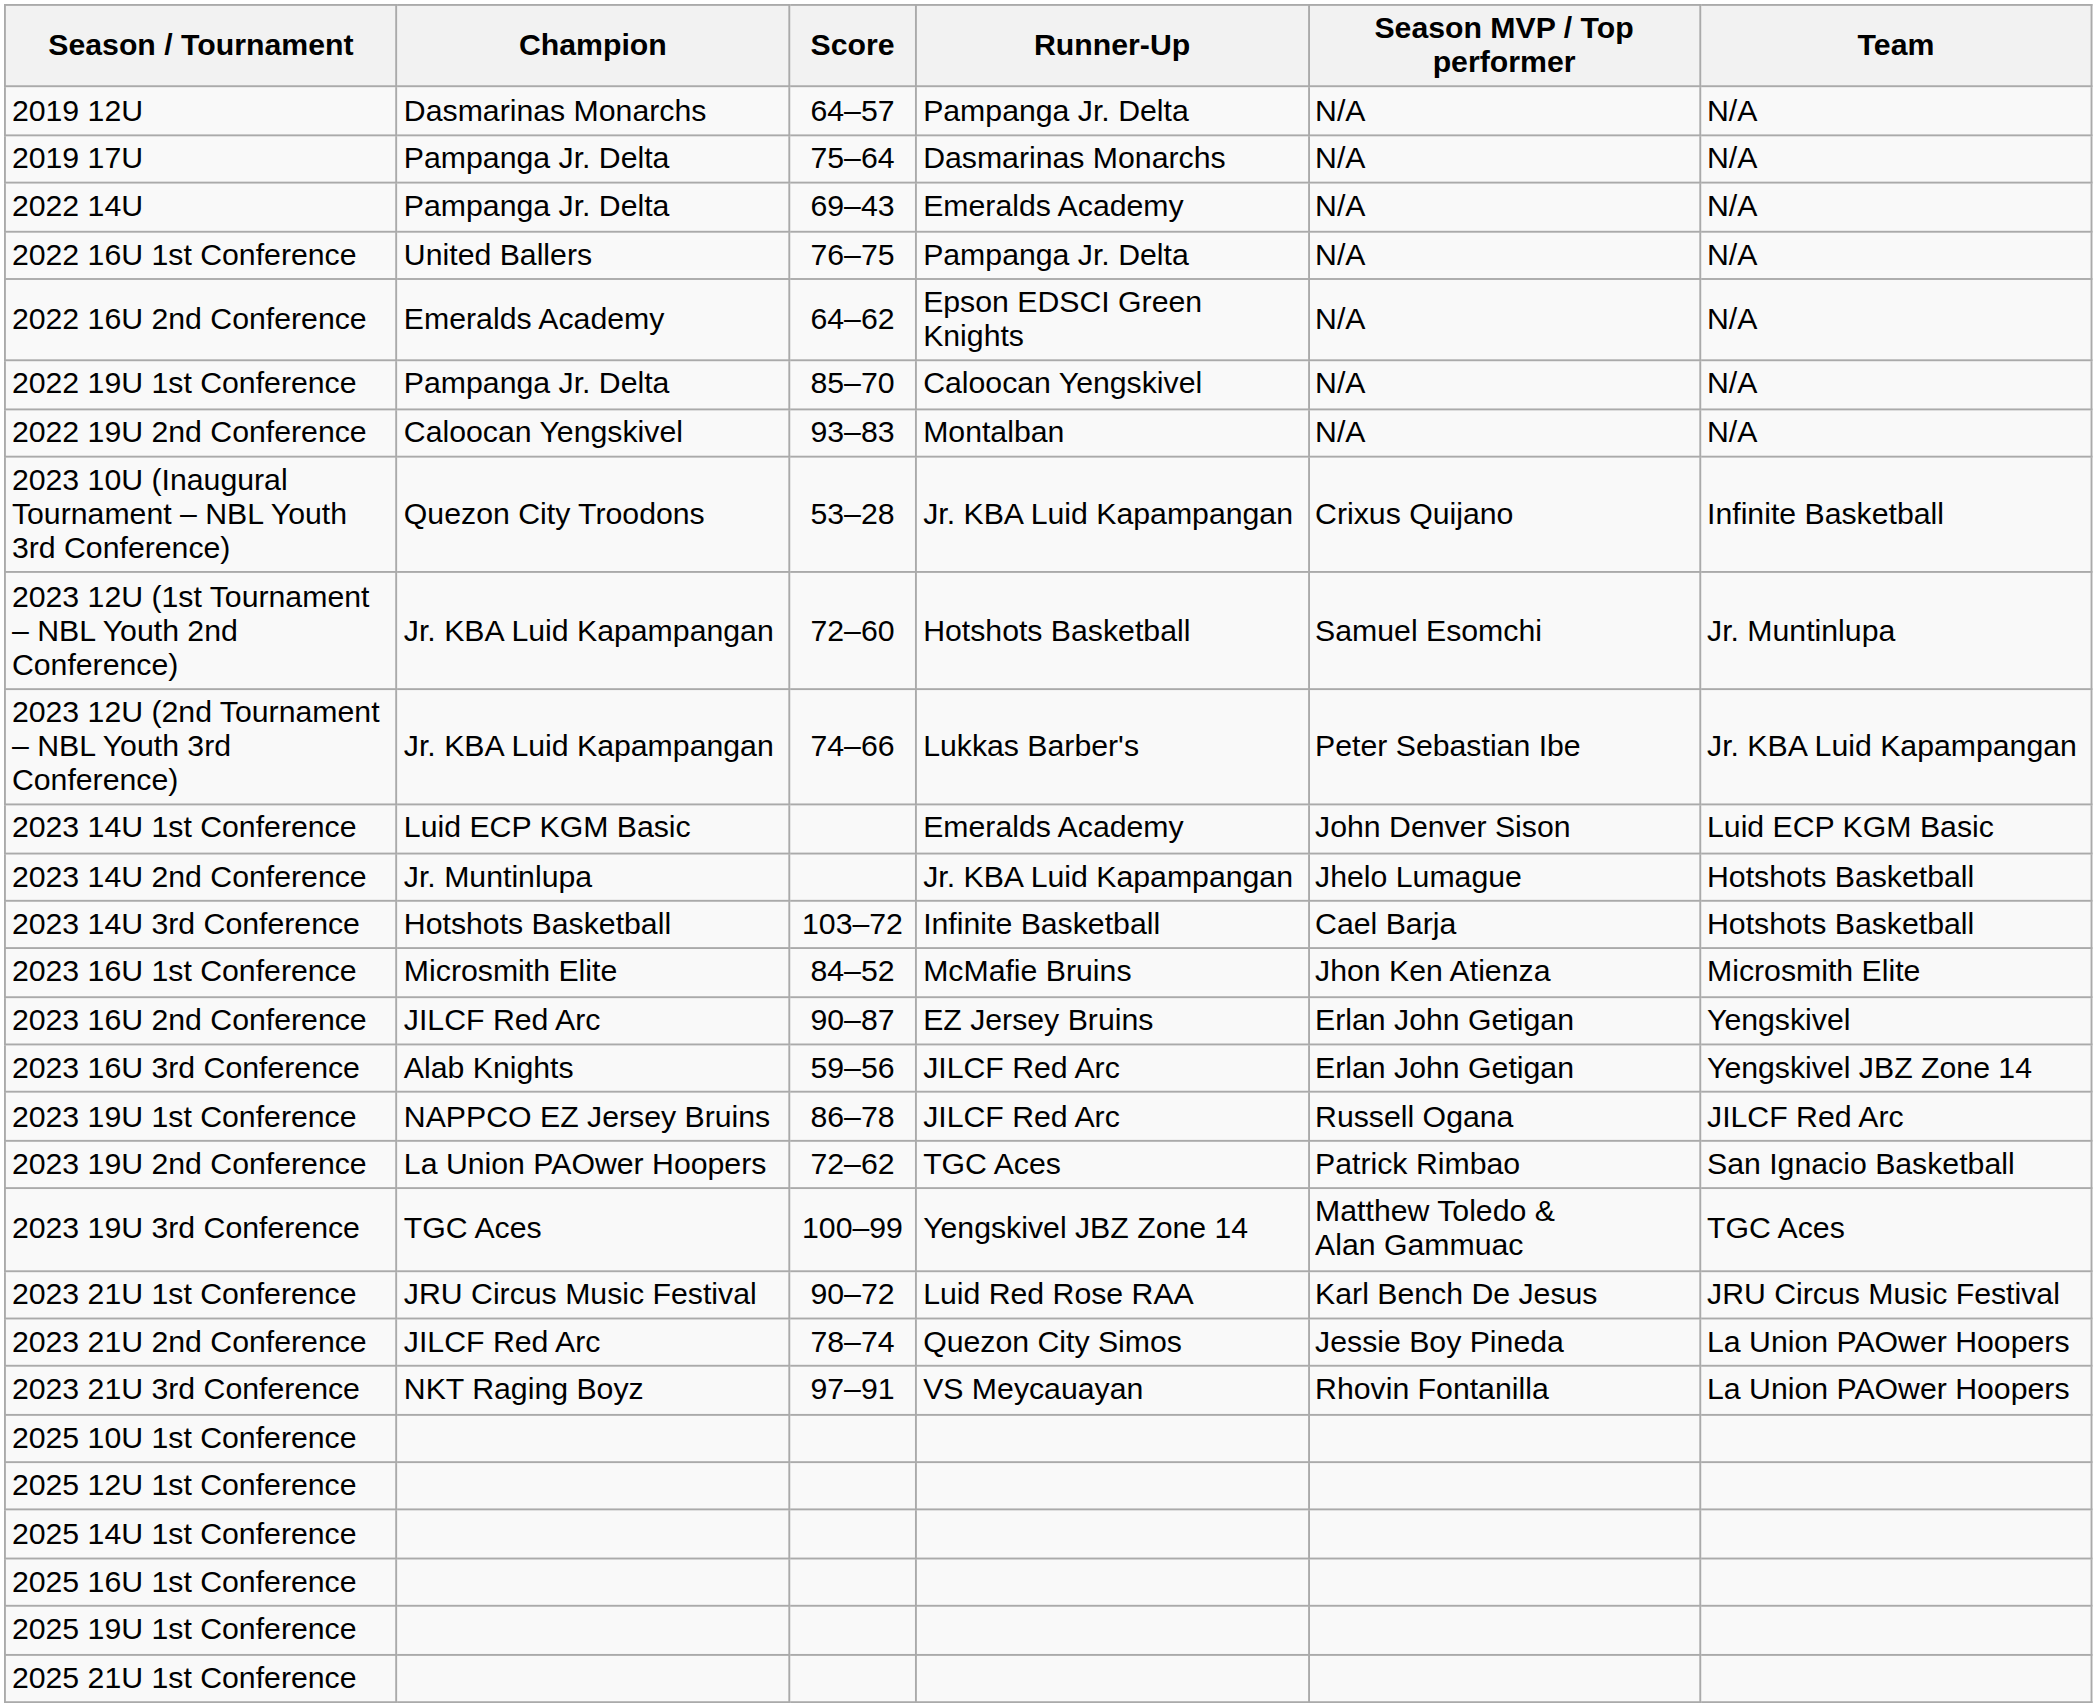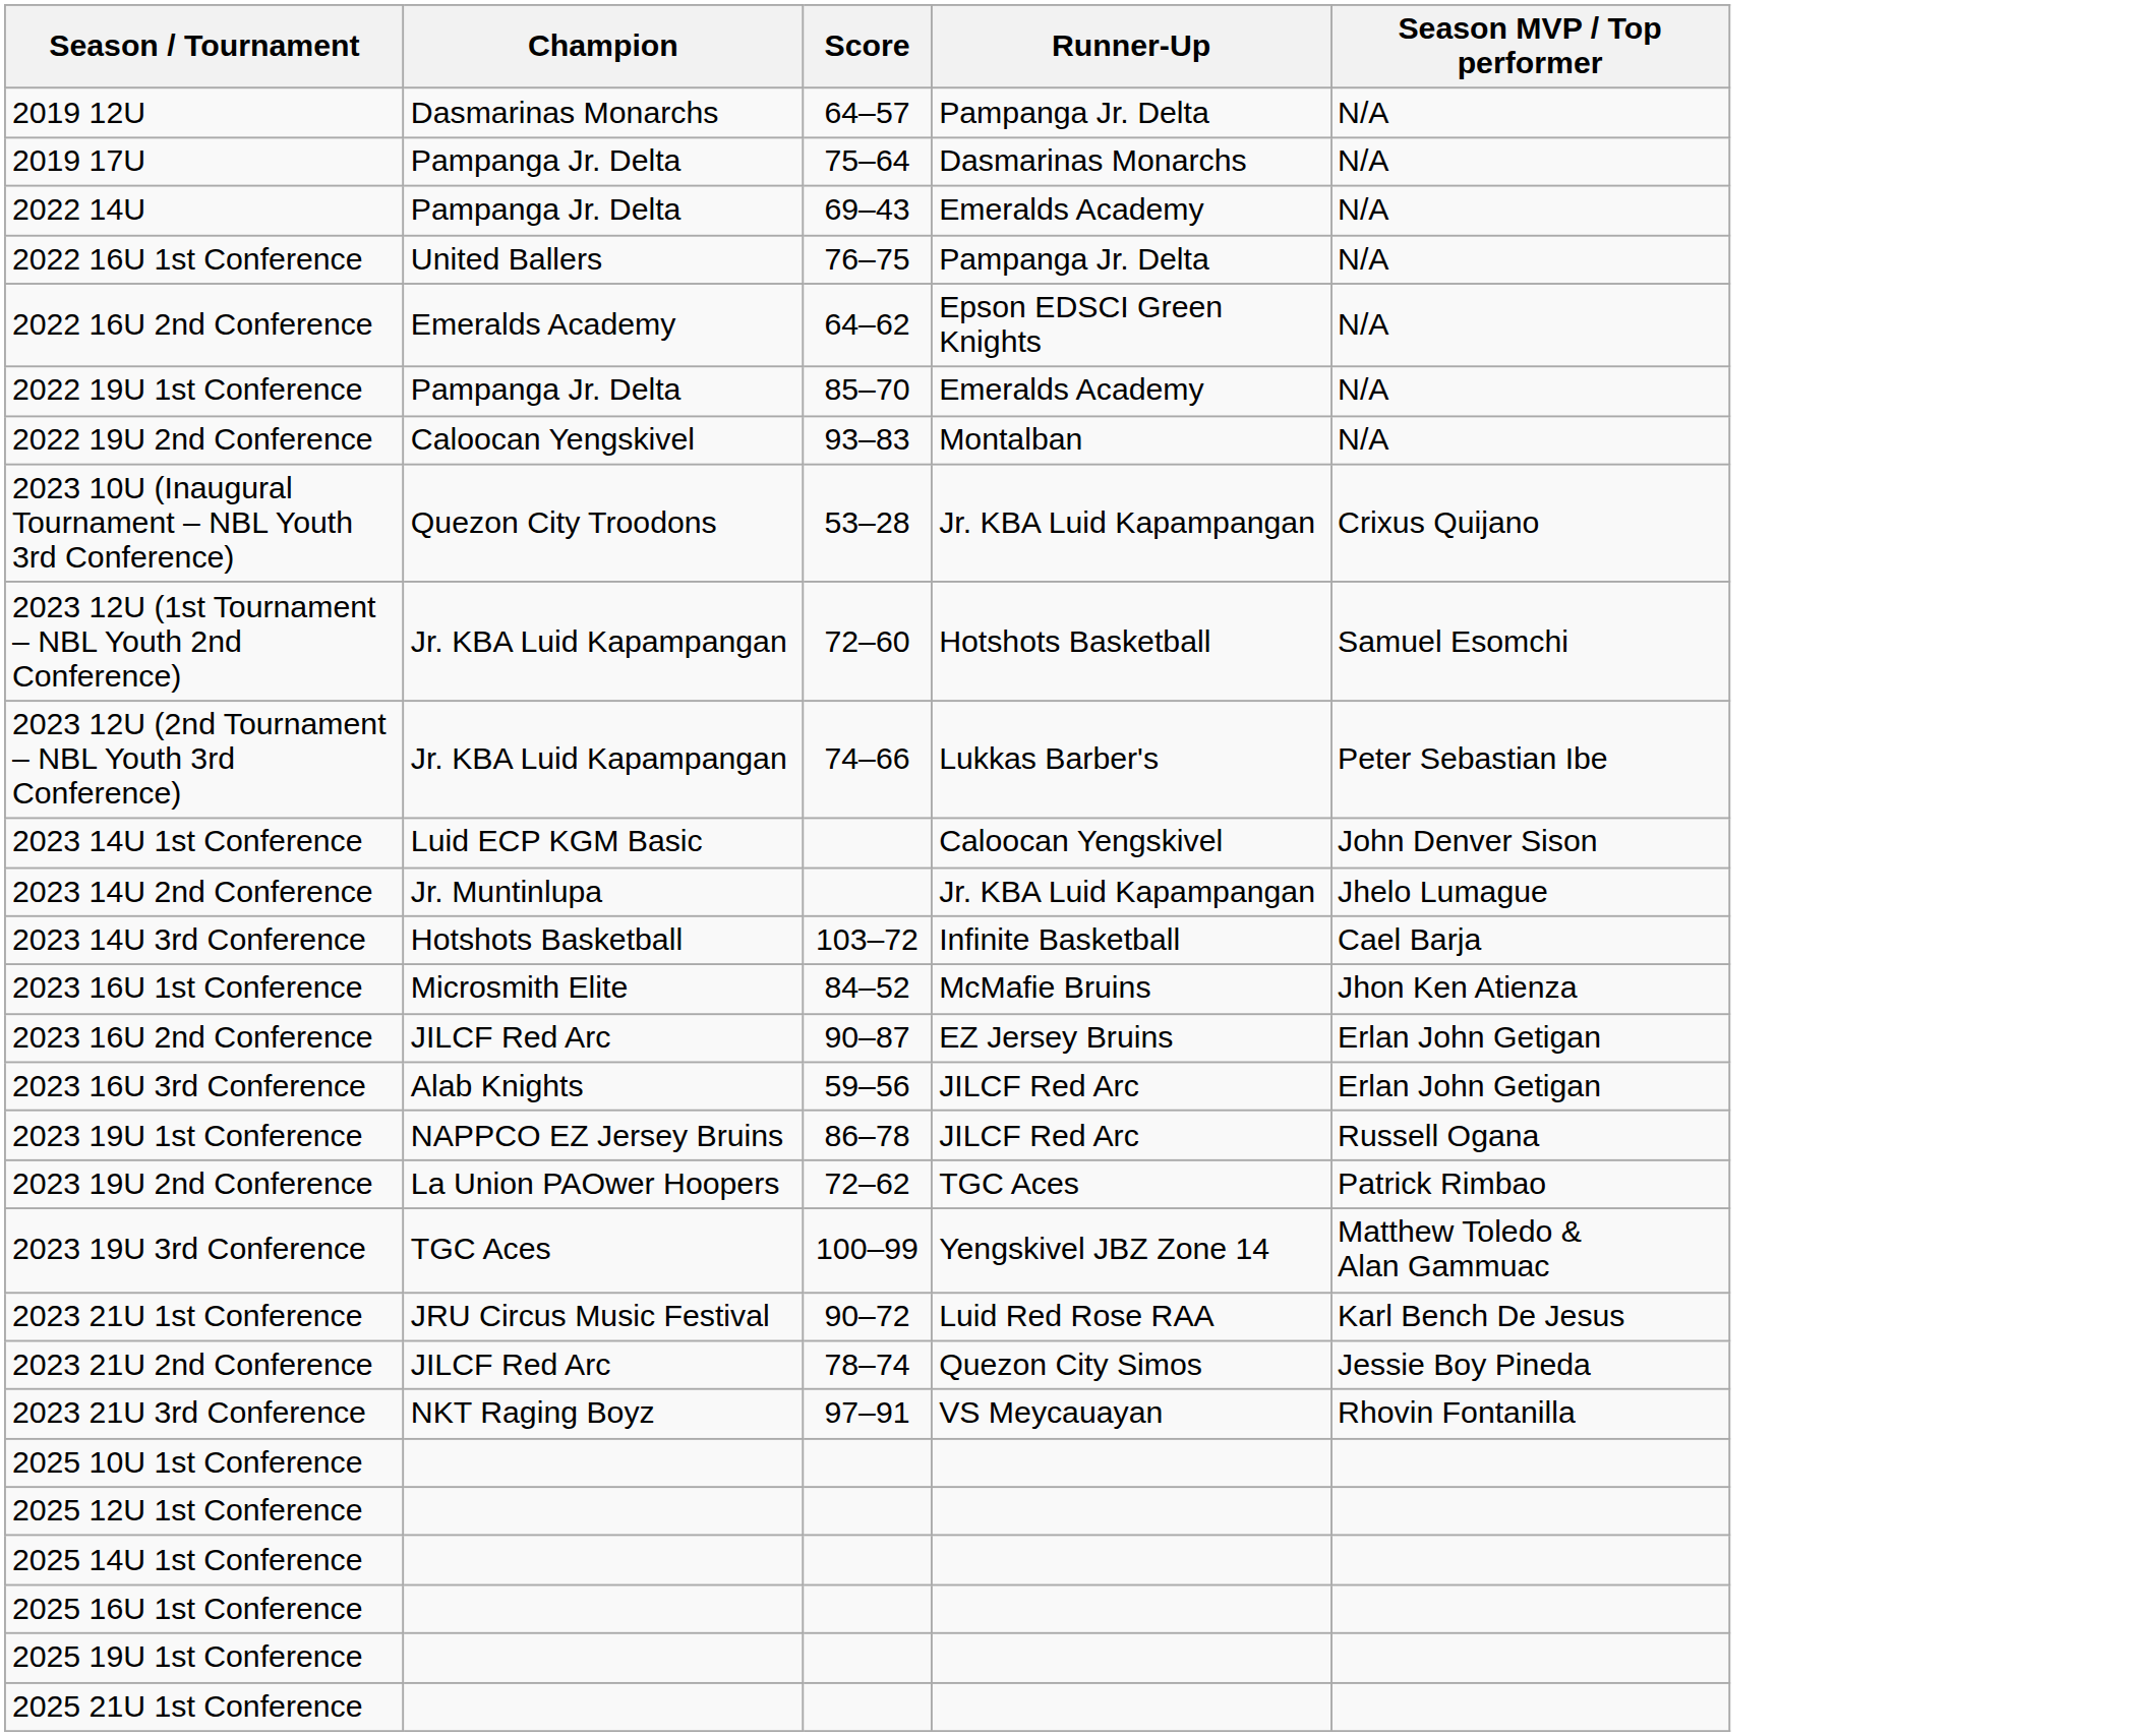- column: Team | N/A | N/A | N/A | N/A | N/A | N/A | N/A | Infinite Basketball | Jr. Muntinlupa | Jr. KBA Luid Kapampangan | Luid ECP KGM Basic | Hotshots Basketball | Hotshots Basketball | Microsmith Elite | Yengskivel | Yengskivel JBZ Zone 14 | JILCF Red Arc | San Ignacio Basketball | TGC Aces | JRU Circus Music Festival | La Union PAOwer Hoopers | La Union PAOwer Hoopers
2022 19U 1st Conference | Runner-Up: Caloocan Yengskivel -> Emeralds Academy
2023 14U 1st Conference | Runner-Up: Emeralds Academy -> Caloocan Yengskivel
